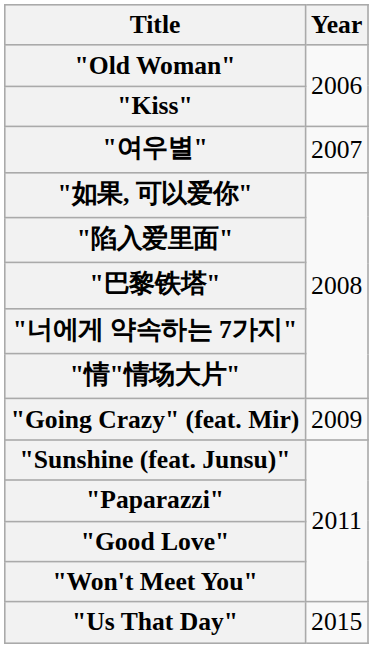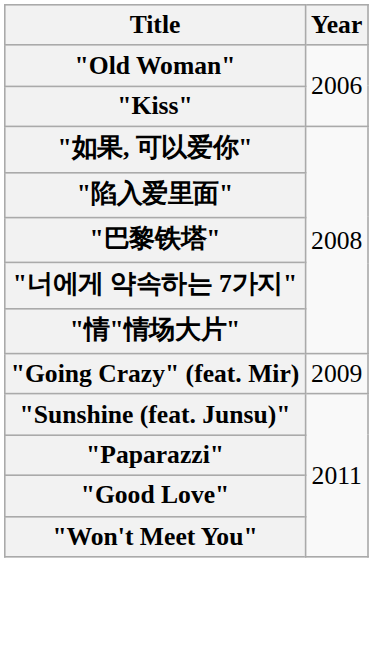- row: "여우별" | 2007
- row: "Us That Day" | 2015
